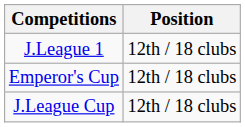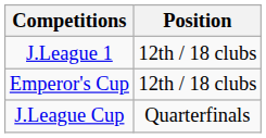J.League Cup | Position: 12th / 18 clubs -> Quarterfinals
